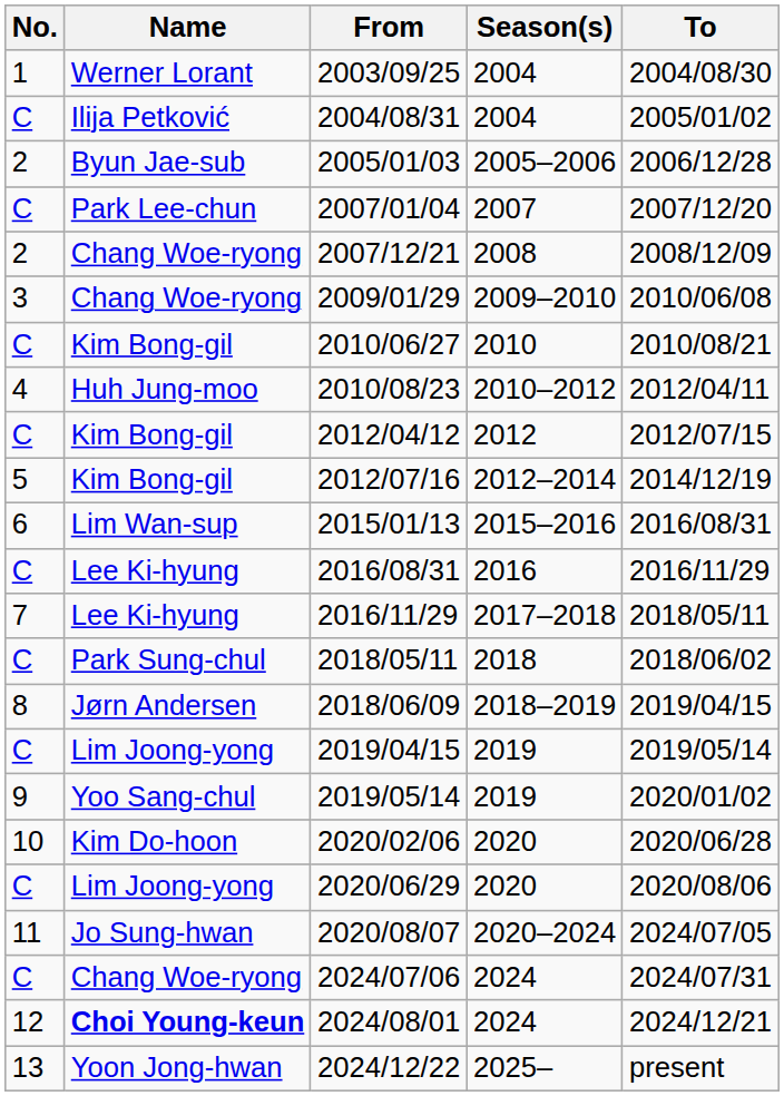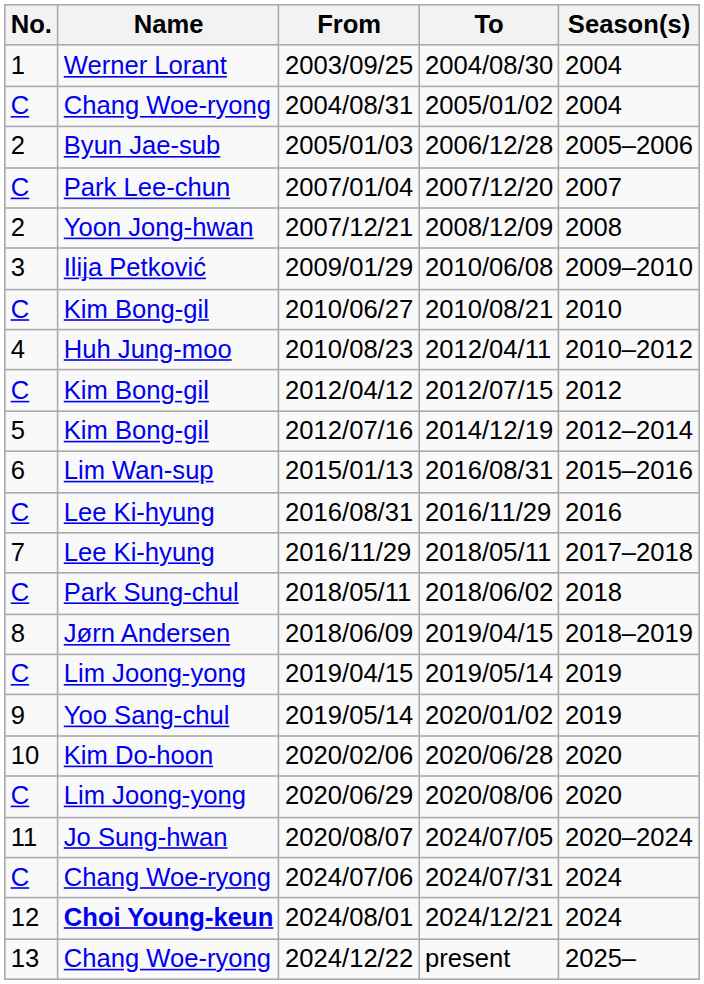columns swapped: To <-> Season(s)
2004/08/31 | Name: Ilija Petković -> Chang Woe-ryong
2007/12/21 | Name: Chang Woe-ryong -> Yoon Jong-hwan
2009/01/29 | Name: Chang Woe-ryong -> Ilija Petković
2024/12/22 | Name: Yoon Jong-hwan -> Chang Woe-ryong
